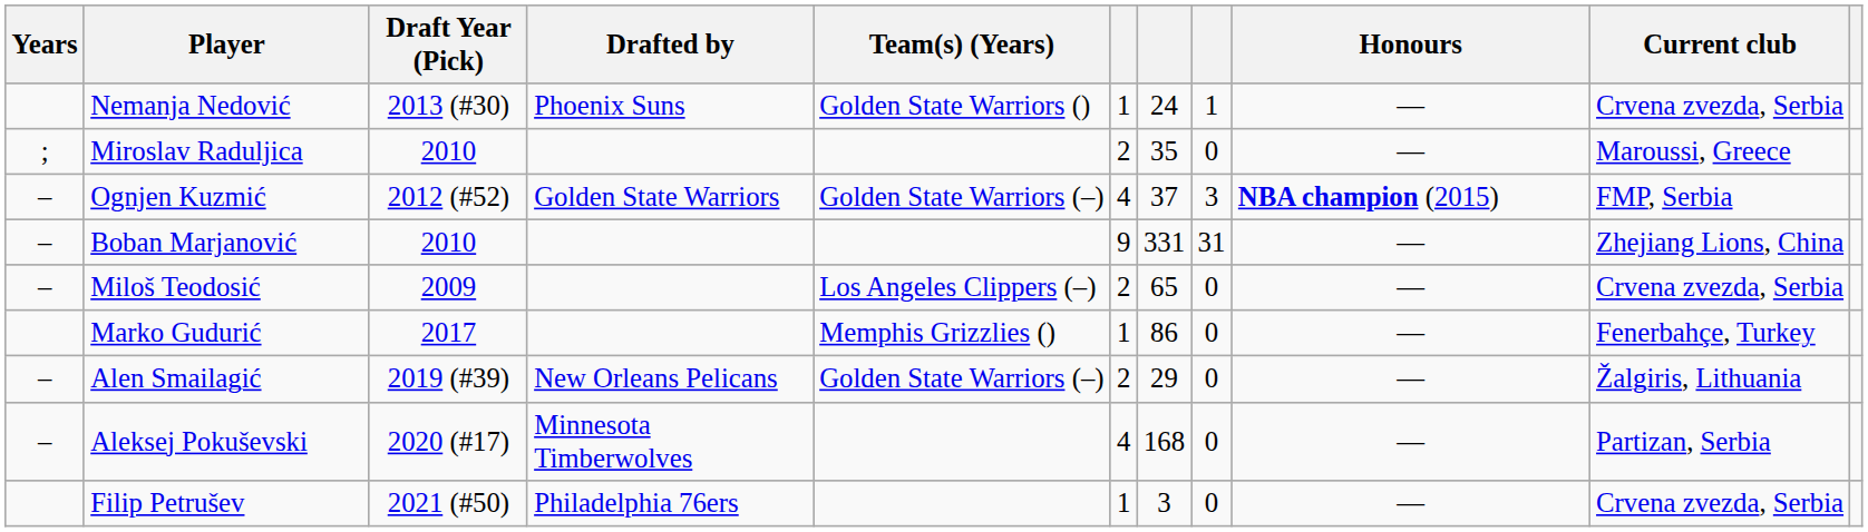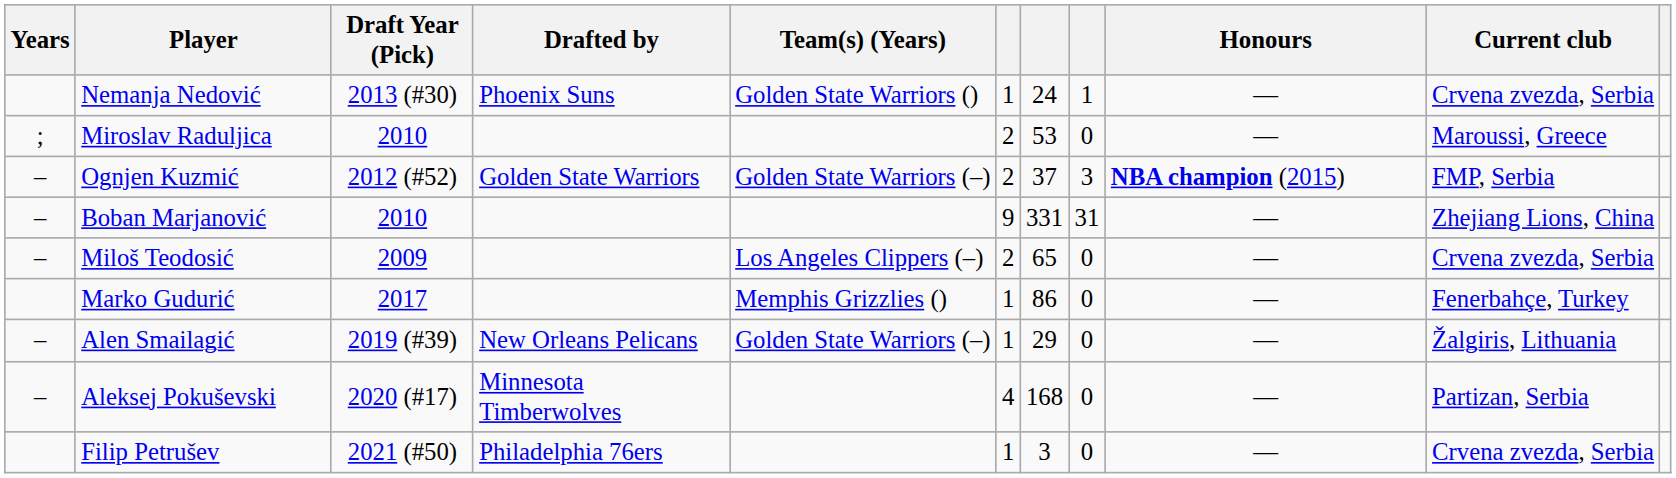Miroslav Raduljica | column 7: 35 -> 53
Ognjen Kuzmić | column 6: 4 -> 2
Alen Smailagić | column 6: 2 -> 1
